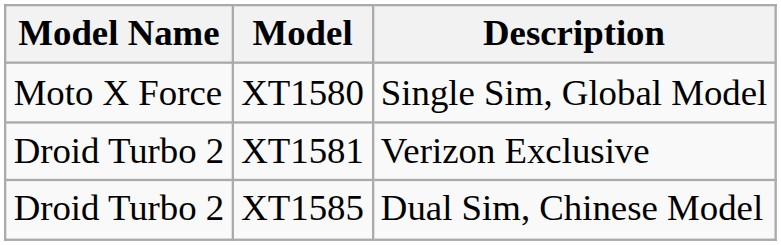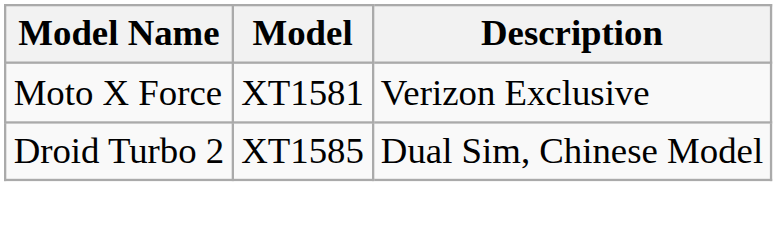- row: Moto X Force | XT1580 | Single Sim, Global Model
XT1581 | Model Name: Droid Turbo 2 -> Moto X Force
